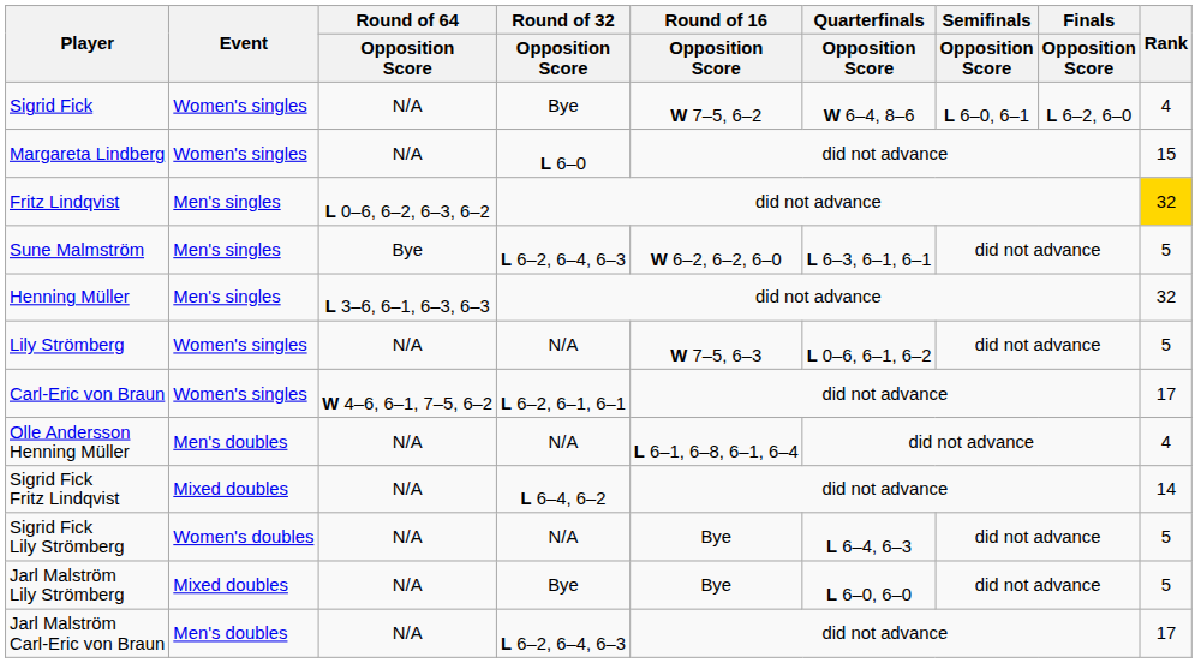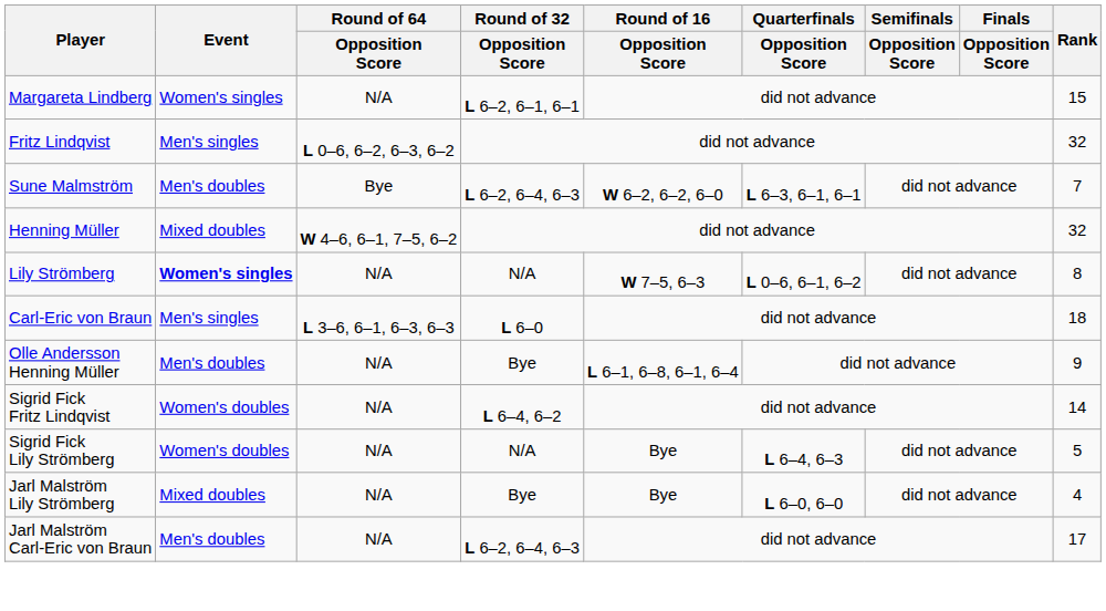- row: Sigrid Fick | Women's singles | N/A | Bye | W 7–5, 6–2 | W 6–4, 8–6 | L 6–0, 6–1 | L 6–2, 6–0 | 4
Margareta Lindberg | Round of 32 / Opposition Score: L 6–0 -> L 6–2, 6–1, 6–1
Fritz Lindqvist | Rank: gold background -> no background
Sune Malmström | Event: Men's singles -> Men's doubles
Sune Malmström | Rank: 5 -> 7
Henning Müller | Event: Men's singles -> Mixed doubles
Henning Müller | Round of 64 / Opposition Score: L 3–6, 6–1, 6–3, 6–3 -> W 4–6, 6–1, 7–5, 6–2
Lily Strömberg | Event: normal -> bold
Lily Strömberg | Rank: 5 -> 8
Carl-Eric von Braun | Event: Women's singles -> Men's singles
Carl-Eric von Braun | Round of 64 / Opposition Score: W 4–6, 6–1, 7–5, 6–2 -> L 3–6, 6–1, 6–3, 6–3
Carl-Eric von Braun | Round of 32 / Opposition Score: L 6–2, 6–1, 6–1 -> L 6–0
Carl-Eric von Braun | Rank: 17 -> 18
Olle Andersson Henning Müller | Round of 32 / Opposition Score: N/A -> Bye
Olle Andersson Henning Müller | Rank: 4 -> 9
Sigrid Fick Fritz Lindqvist | Event: Mixed doubles -> Women's doubles
Jarl Malström Lily Strömberg | Rank: 5 -> 4
